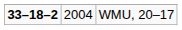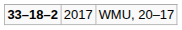WMU, 20–17 | column 2: 2004 -> 2017
